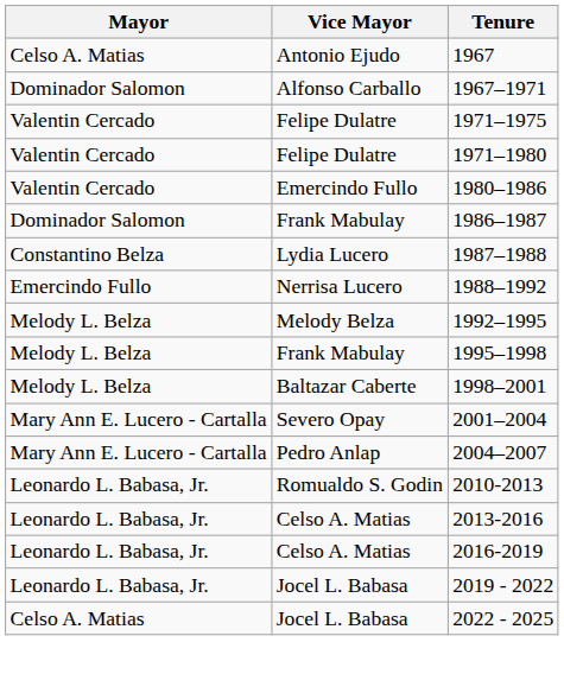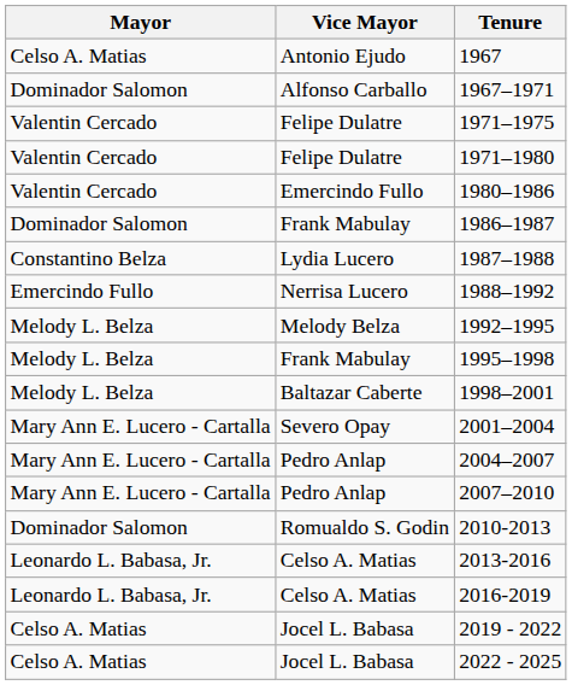+ row: Mary Ann E. Lucero - Cartalla | Pedro Anlap | 2007–2010
2010-2013 | Mayor: Leonardo L. Babasa, Jr. -> Dominador Salomon
2019 - 2022 | Mayor: Leonardo L. Babasa, Jr. -> Celso A. Matias
